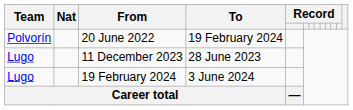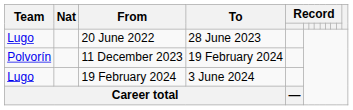20 June 2022 | Team: Polvorín -> Lugo
20 June 2022 | To: 19 February 2024 -> 28 June 2023
11 December 2023 | Team: Lugo -> Polvorín
11 December 2023 | To: 28 June 2023 -> 19 February 2024
